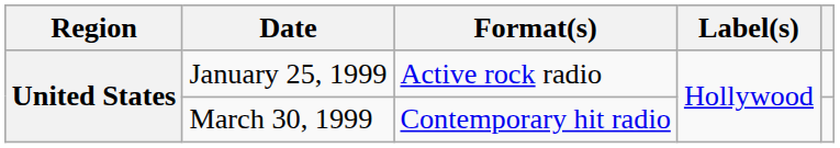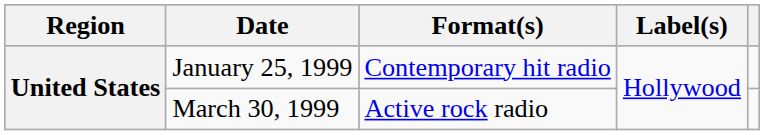January 25, 1999 | Format(s): Active rock radio -> Contemporary hit radio
March 30, 1999 | Format(s): Contemporary hit radio -> Active rock radio
